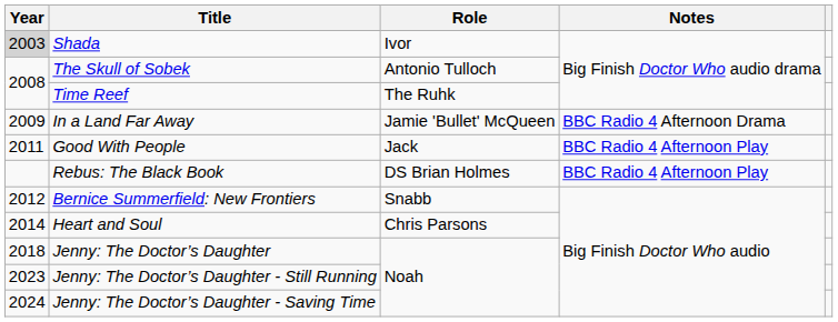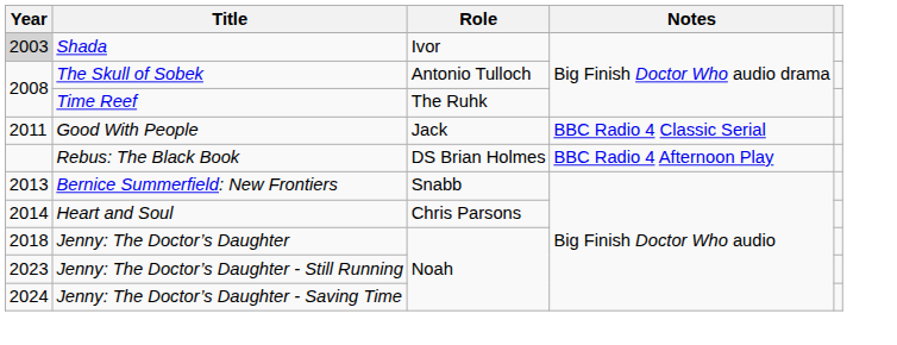- row: 2009 | In a Land Far Away | Jamie 'Bullet' McQueen | BBC Radio 4 Afternoon Drama
Good With People | Notes: BBC Radio 4 Afternoon Play -> BBC Radio 4 Classic Serial
Bernice Summerfield: New Frontiers | Year: 2012 -> 2013
